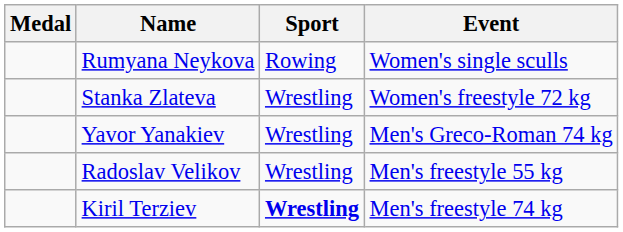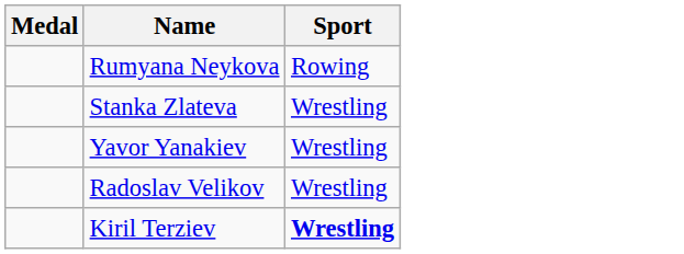- column: Event | Women's single sculls | Women's freestyle 72 kg | Men's Greco-Roman 74 kg | Men's freestyle 55 kg | Men's freestyle 74 kg
